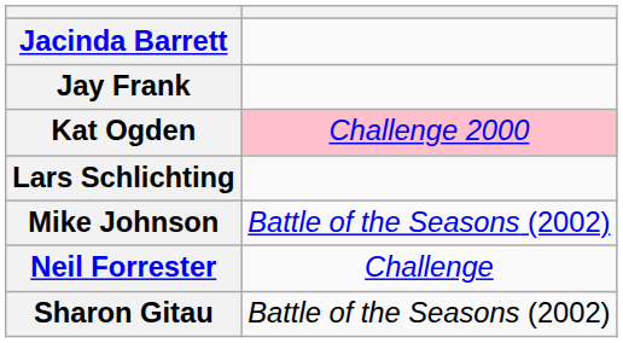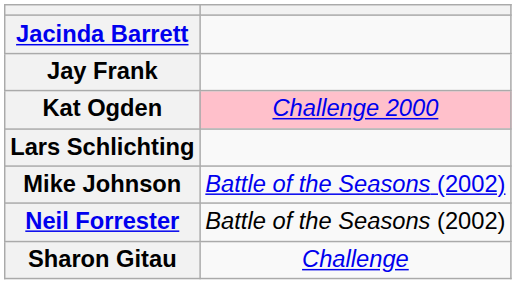Neil Forrester | column 2: Challenge -> Battle of the Seasons (2002)
Sharon Gitau | column 2: Battle of the Seasons (2002) -> Challenge
